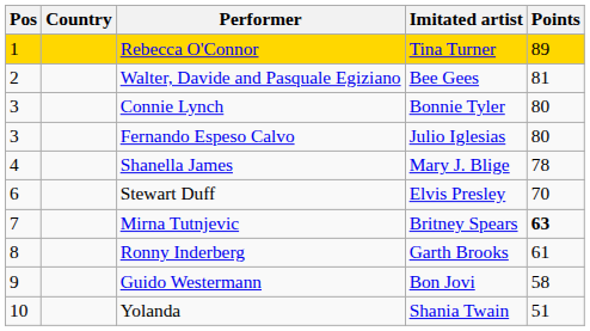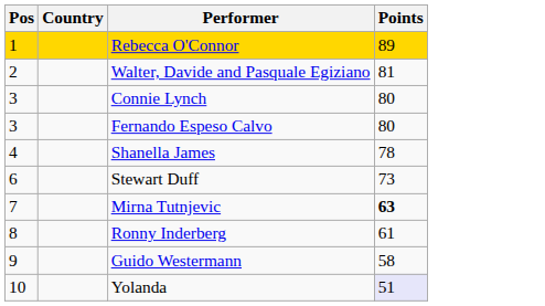- column: Imitated artist | Tina Turner | Bee Gees | Bonnie Tyler | Julio Iglesias | Mary J. Blige | Elvis Presley | Britney Spears | Garth Brooks | Bon Jovi | Shania Twain
Stewart Duff | Points: 70 -> 73
Yolanda | Points: no background -> lavender background
